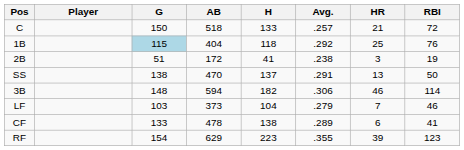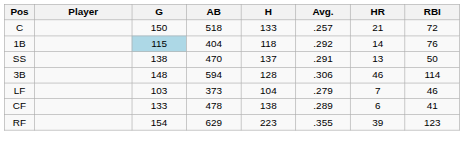1B | HR: 25 -> 14
- row: 2B | 51 | 172 | 41 | .238 | 3 | 19
3B | H: 182 -> 128
